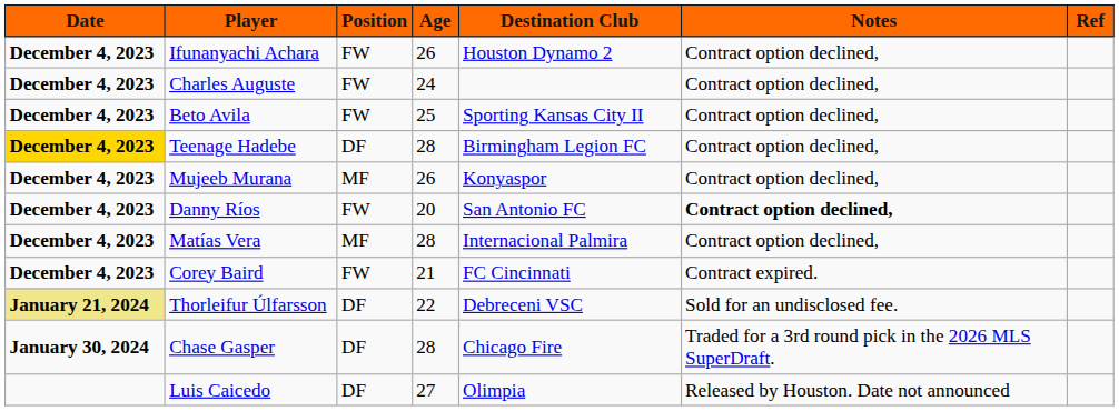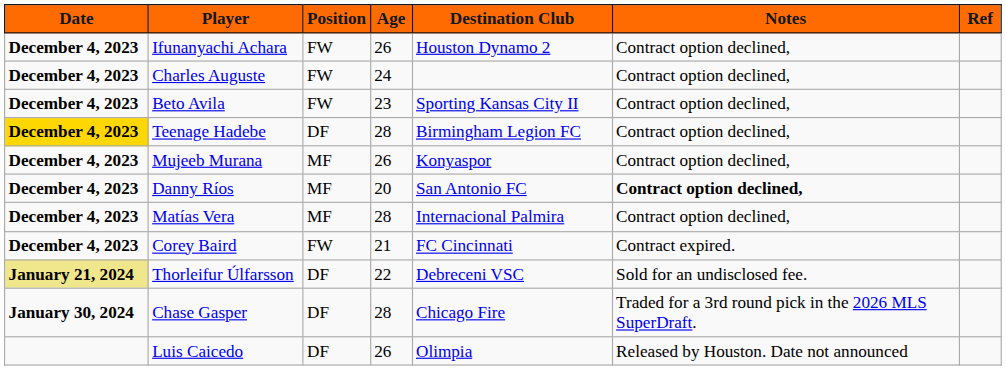Beto Avila | Age: 25 -> 23
Danny Ríos | Position: FW -> MF
Luis Caicedo | Age: 27 -> 26
